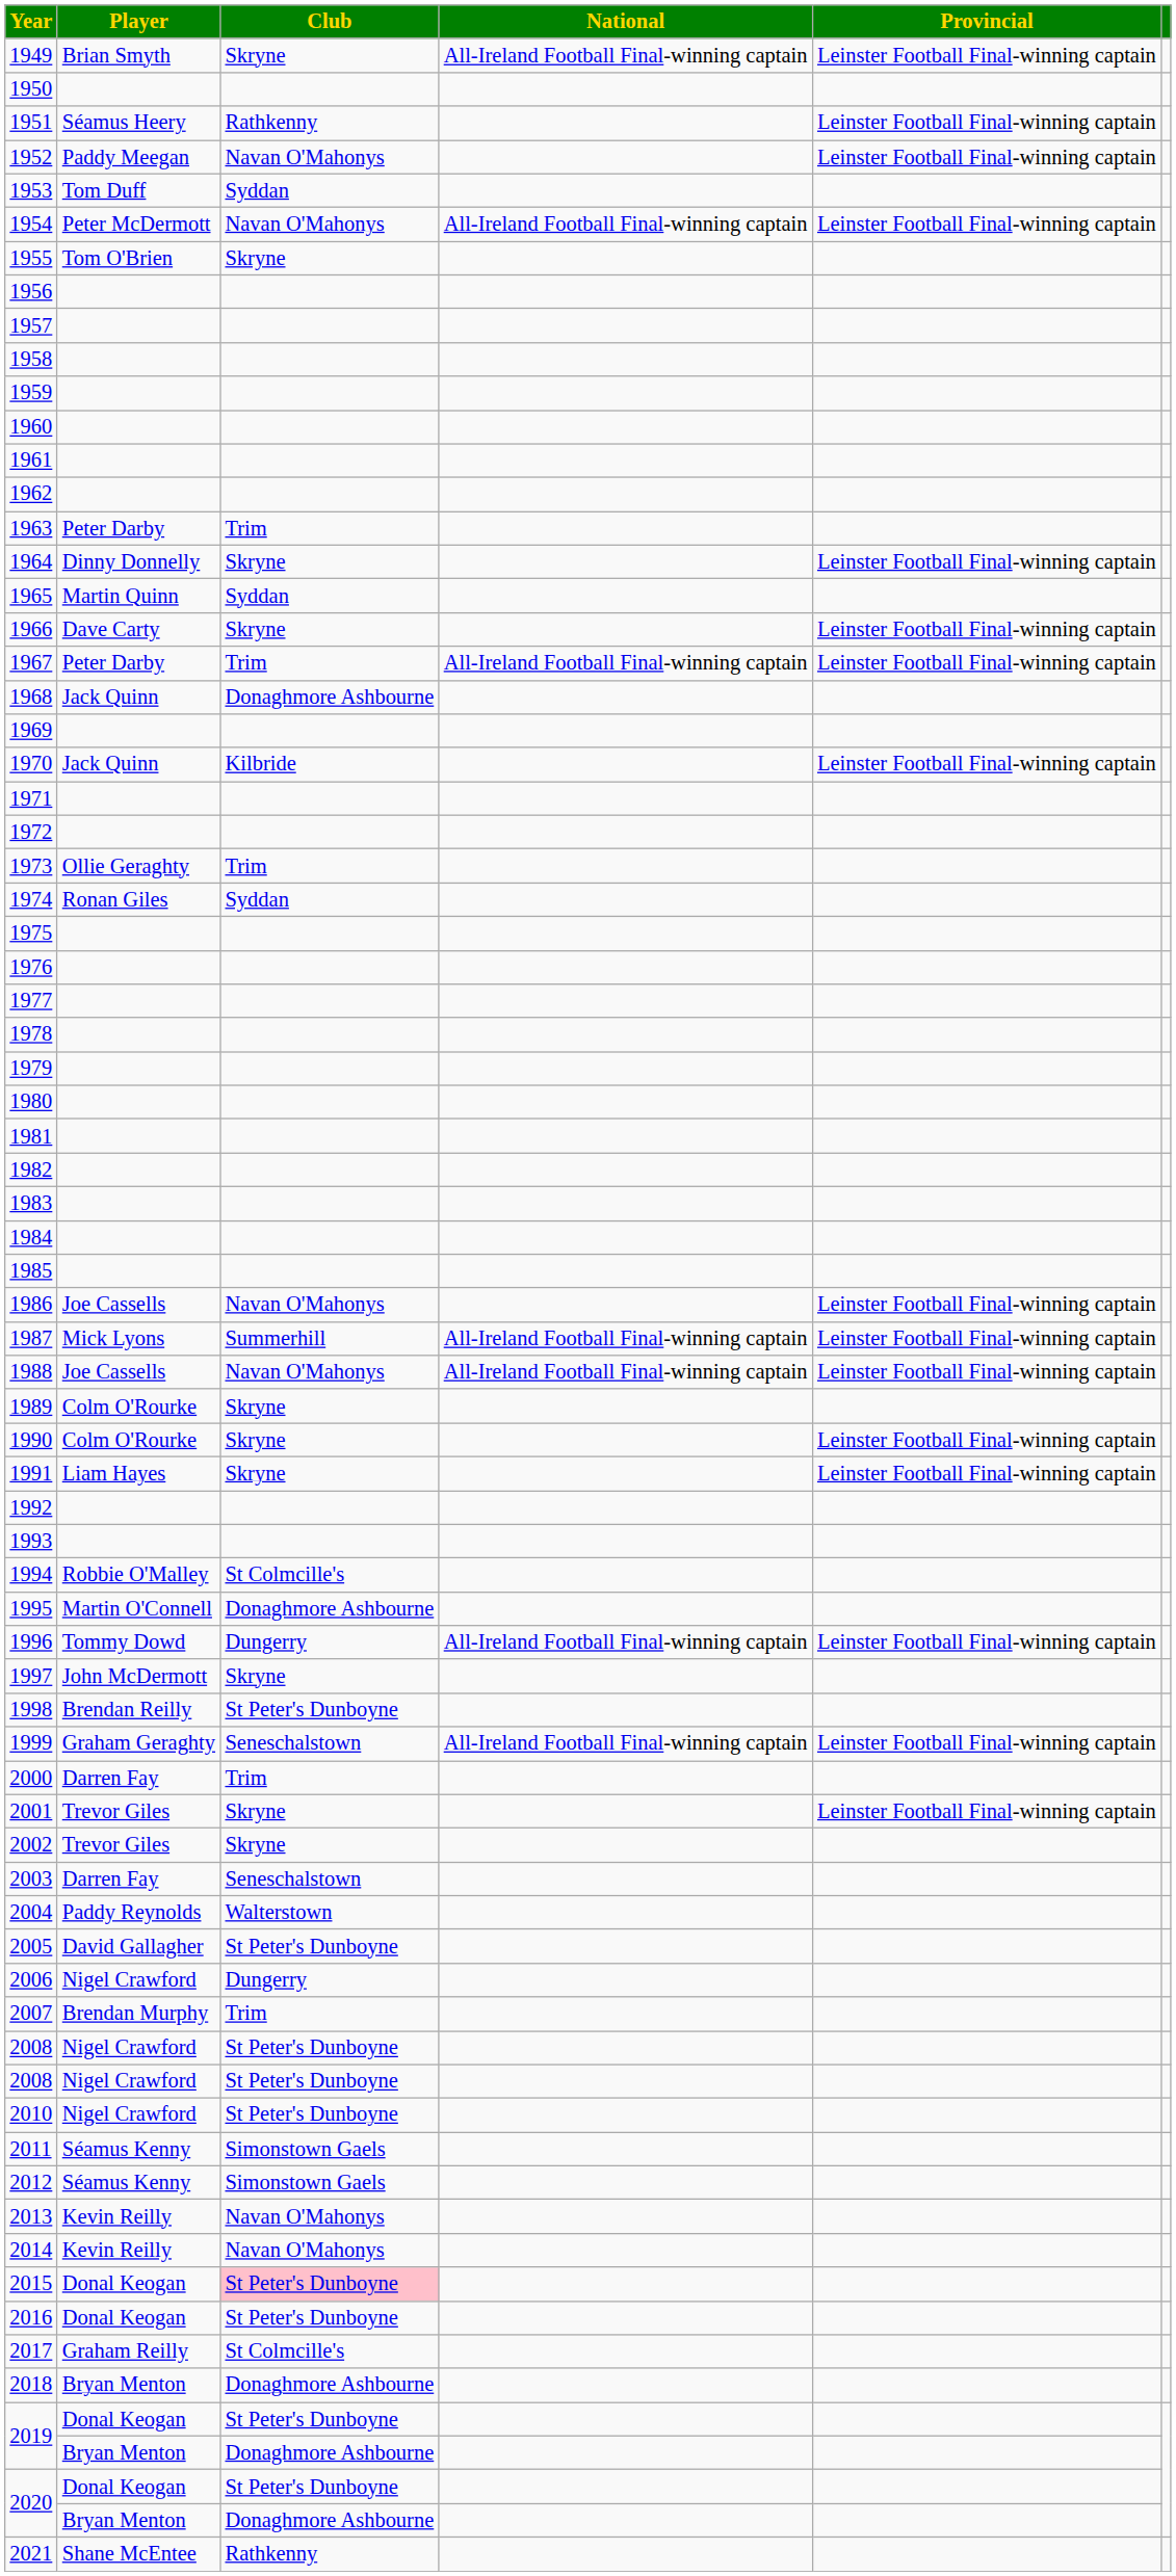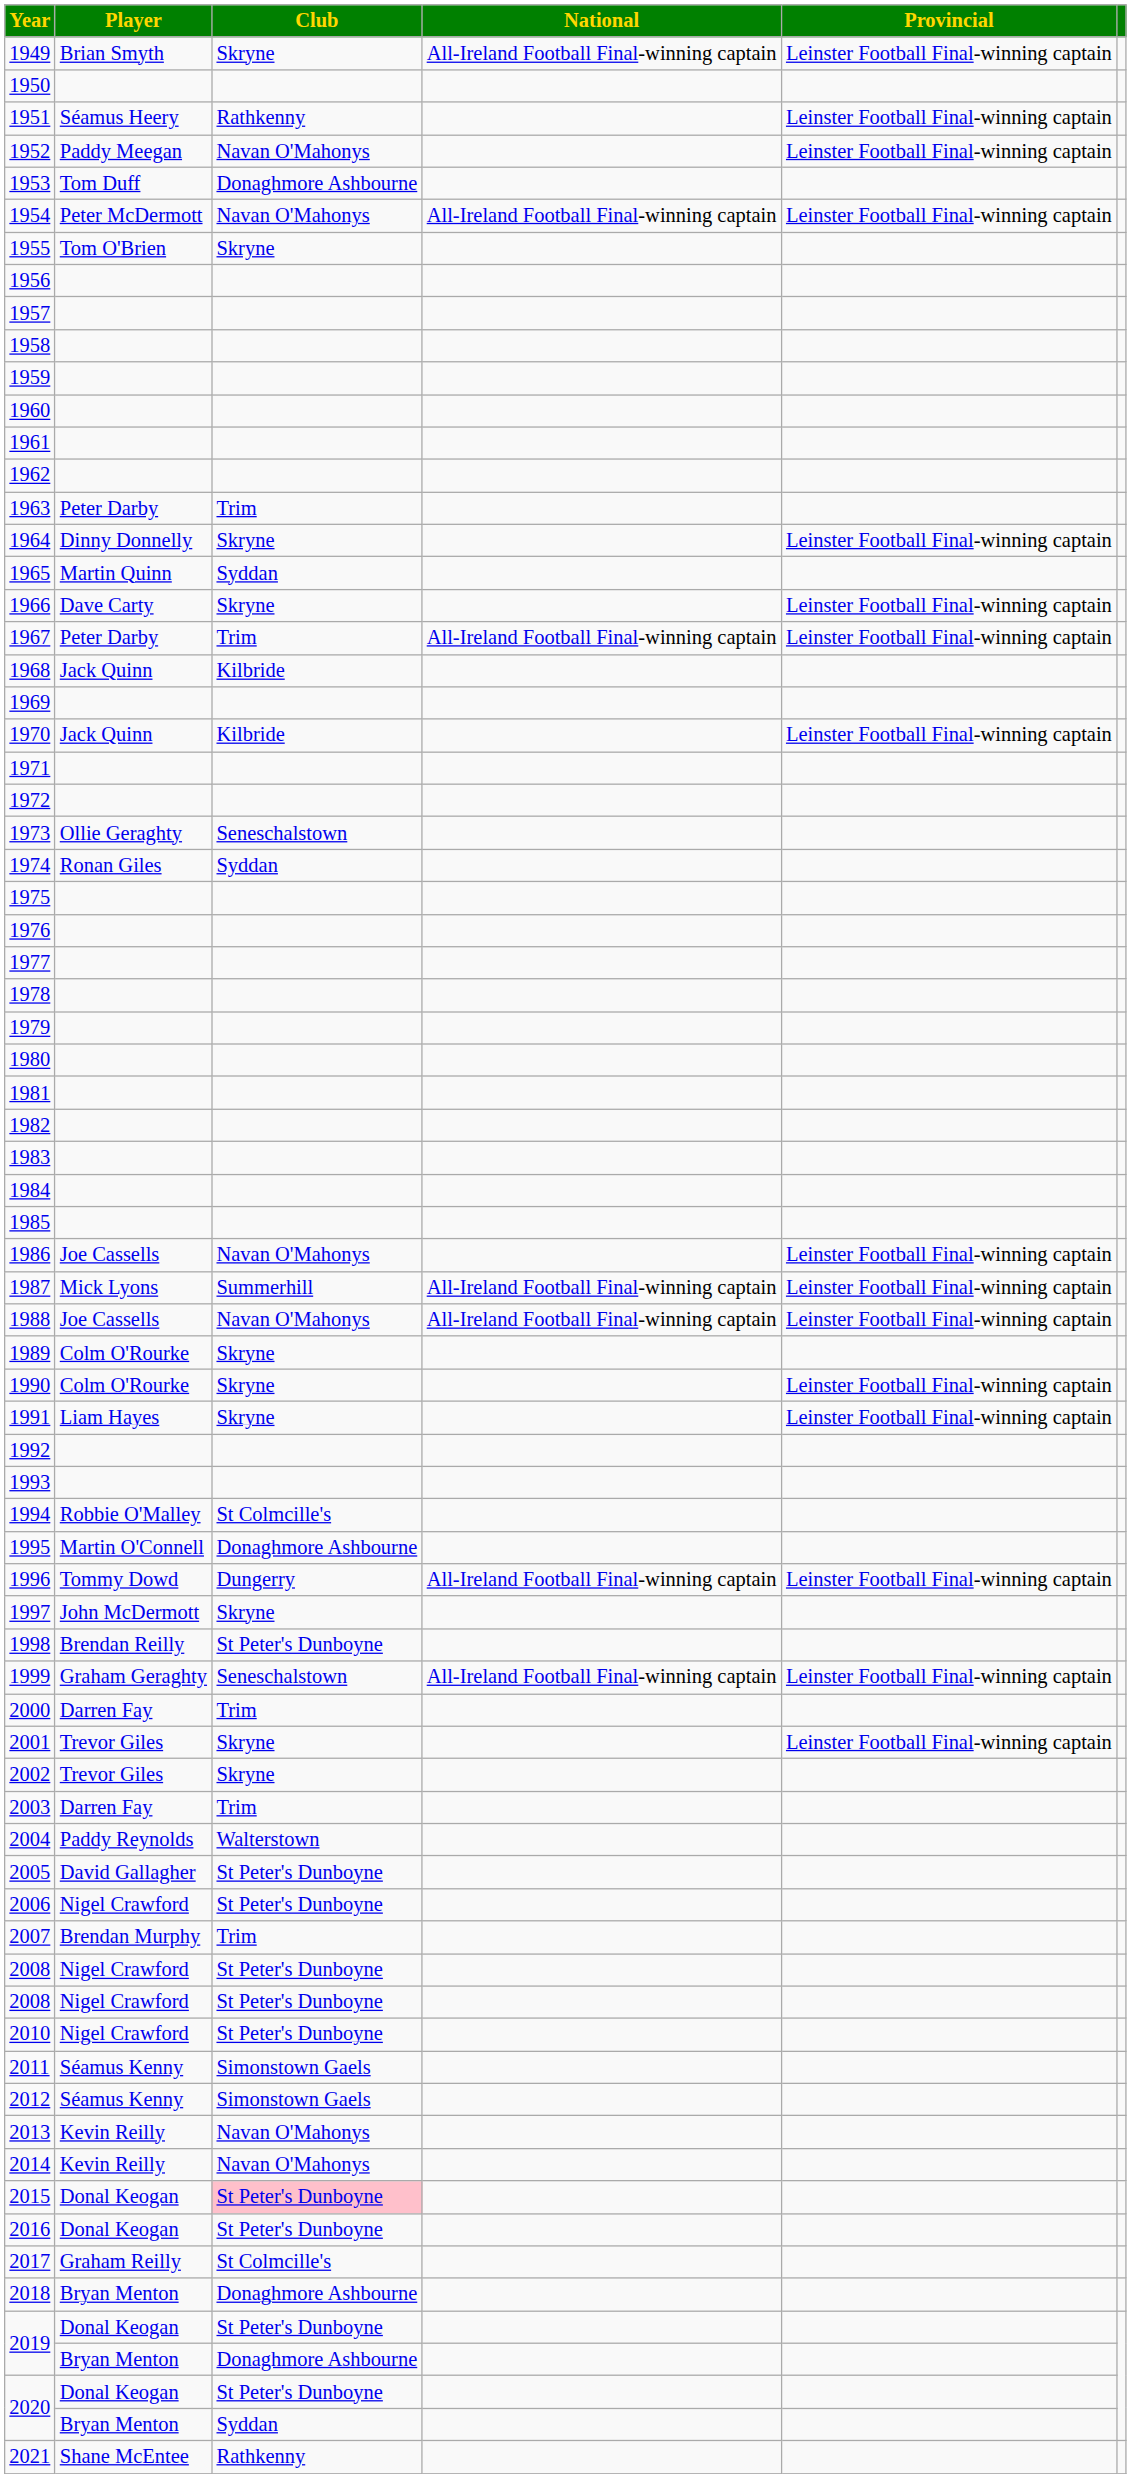1953 | Club: Syddan -> Donaghmore Ashbourne
1968 | Club: Donaghmore Ashbourne -> Kilbride
1973 | Club: Trim -> Seneschalstown
2003 | Club: Seneschalstown -> Trim
2006 | Club: Dungerry -> St Peter's Dunboyne
2020 / Bryan Menton | Club: Donaghmore Ashbourne -> Syddan
